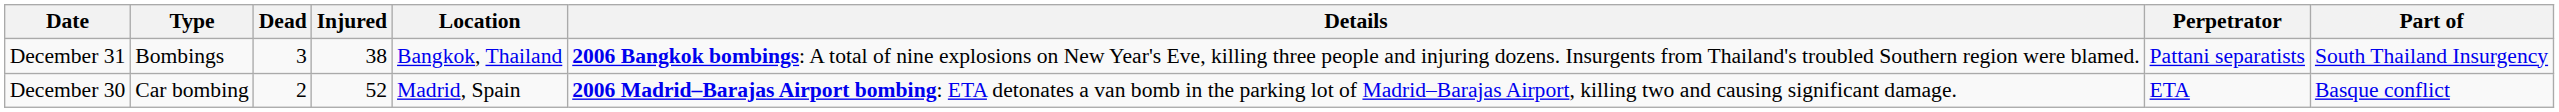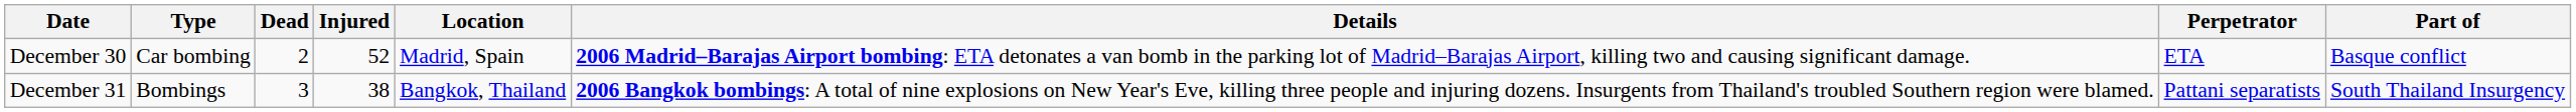rows swapped: December 30 <-> December 31
